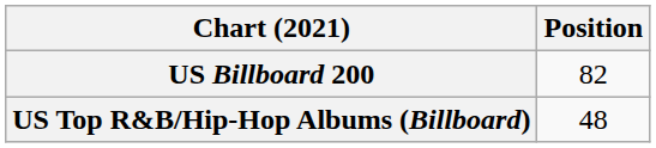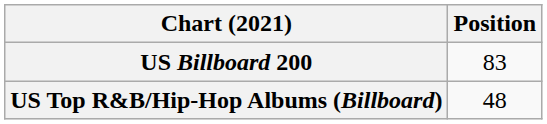US Billboard 200 | Position: 82 -> 83
